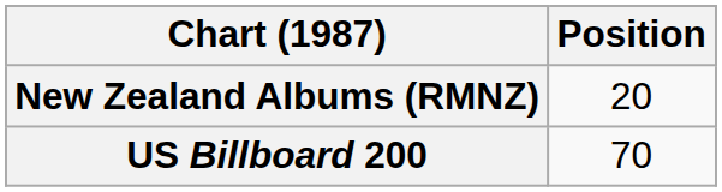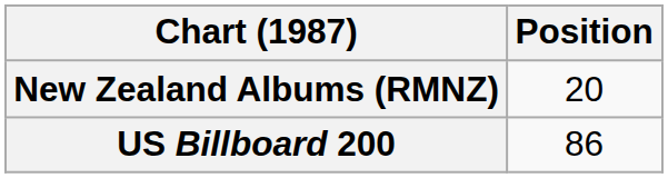US Billboard 200 | Position: 70 -> 86
